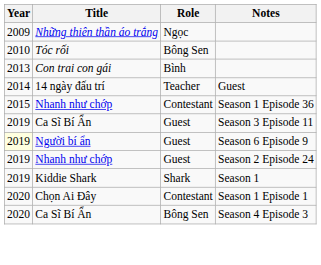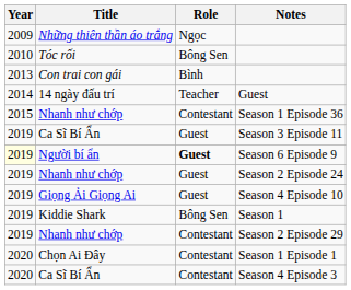Season 6 Episode 9 | Role: normal -> bold
+ row: 2019 | Giọng Ải Giọng Ai | Guest | Season 4 Episode 10
Season 1 | Role: Shark -> Bông Sen
+ row: 2019 | Nhanh như chớp | Contestant | Season 2 Episode 29
Season 4 Episode 3 | Role: Bông Sen -> Contestant
